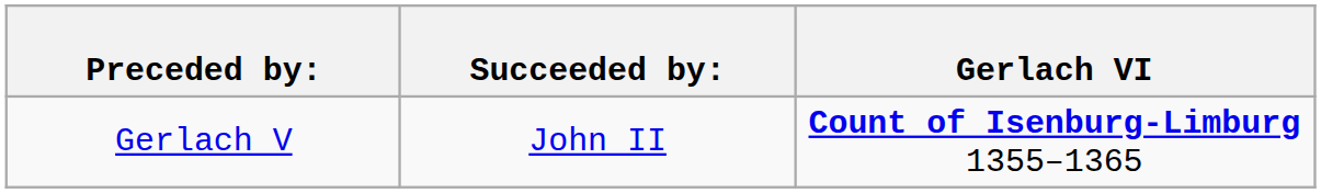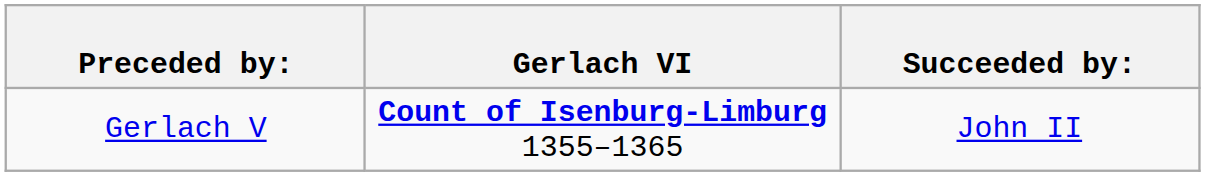columns swapped: Gerlach VI <-> Succeeded by:
